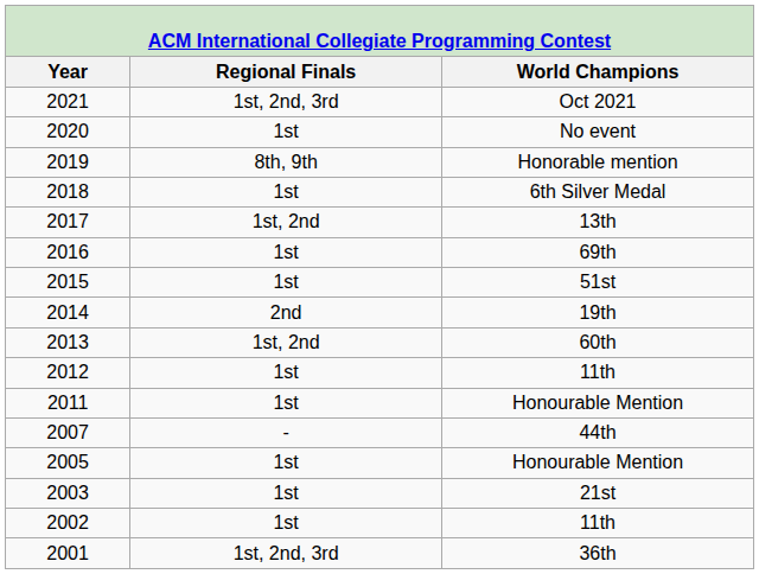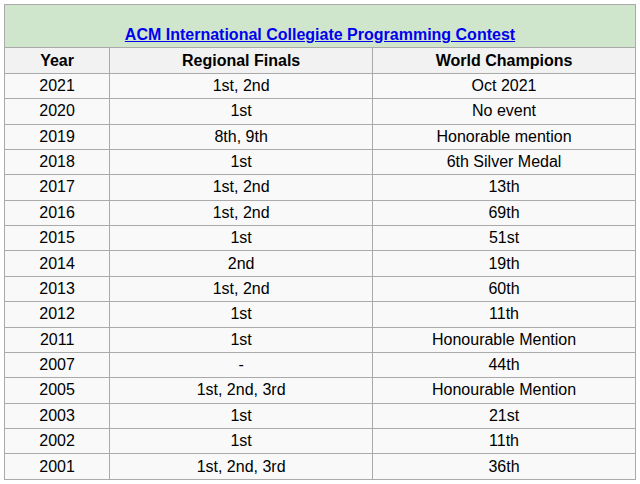2021 | Regional Finals: 1st, 2nd, 3rd -> 1st, 2nd
2016 | Regional Finals: 1st -> 1st, 2nd
2005 | Regional Finals: 1st -> 1st, 2nd, 3rd
